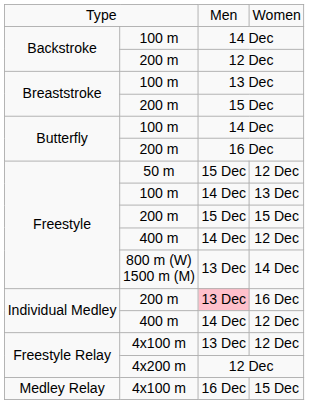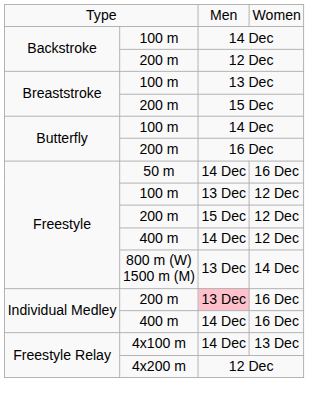Freestyle / 50 m | column 3: 15 Dec -> 14 Dec
Freestyle / 50 m | column 4: 12 Dec -> 16 Dec
Freestyle / 100 m | column 3: 14 Dec -> 13 Dec
Freestyle / 100 m | column 4: 13 Dec -> 12 Dec
Freestyle / 200 m | column 4: 15 Dec -> 12 Dec
Individual Medley / 400 m | column 4: 12 Dec -> 16 Dec
Freestyle Relay / 4x100 m | column 3: 13 Dec -> 14 Dec
Freestyle Relay / 4x100 m | column 4: 12 Dec -> 13 Dec
- row: Medley Relay | 4x100 m | 16 Dec | 15 Dec
